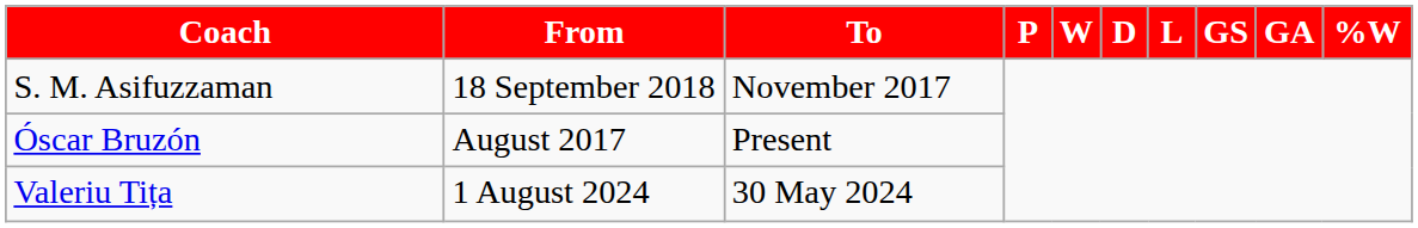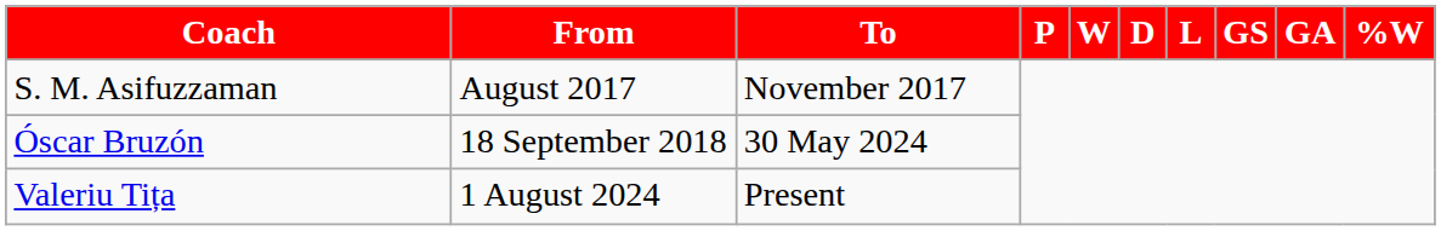S. M. Asifuzzaman | From: 18 September 2018 -> August 2017
Óscar Bruzón | From: August 2017 -> 18 September 2018
Óscar Bruzón | To: Present -> 30 May 2024
Valeriu Tița | To: 30 May 2024 -> Present
